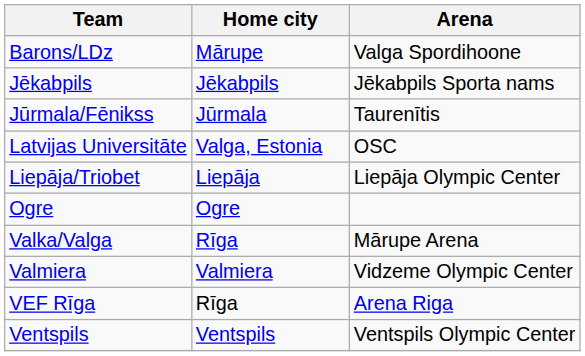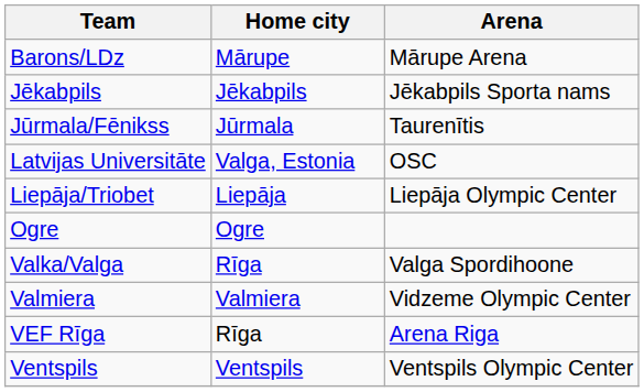Barons/LDz | Arena: Valga Spordihoone -> Mārupe Arena
Valka/Valga | Arena: Mārupe Arena -> Valga Spordihoone
